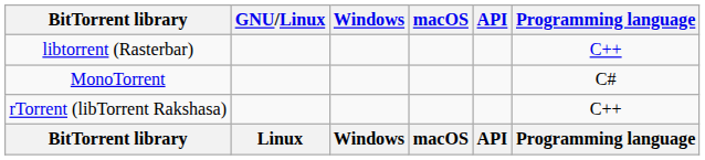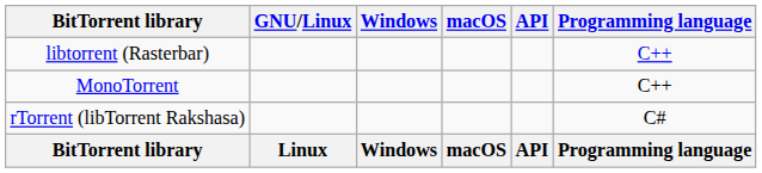MonoTorrent | Programming language: C# -> C++
rTorrent (libTorrent Rakshasa) | Programming language: C++ -> C#
